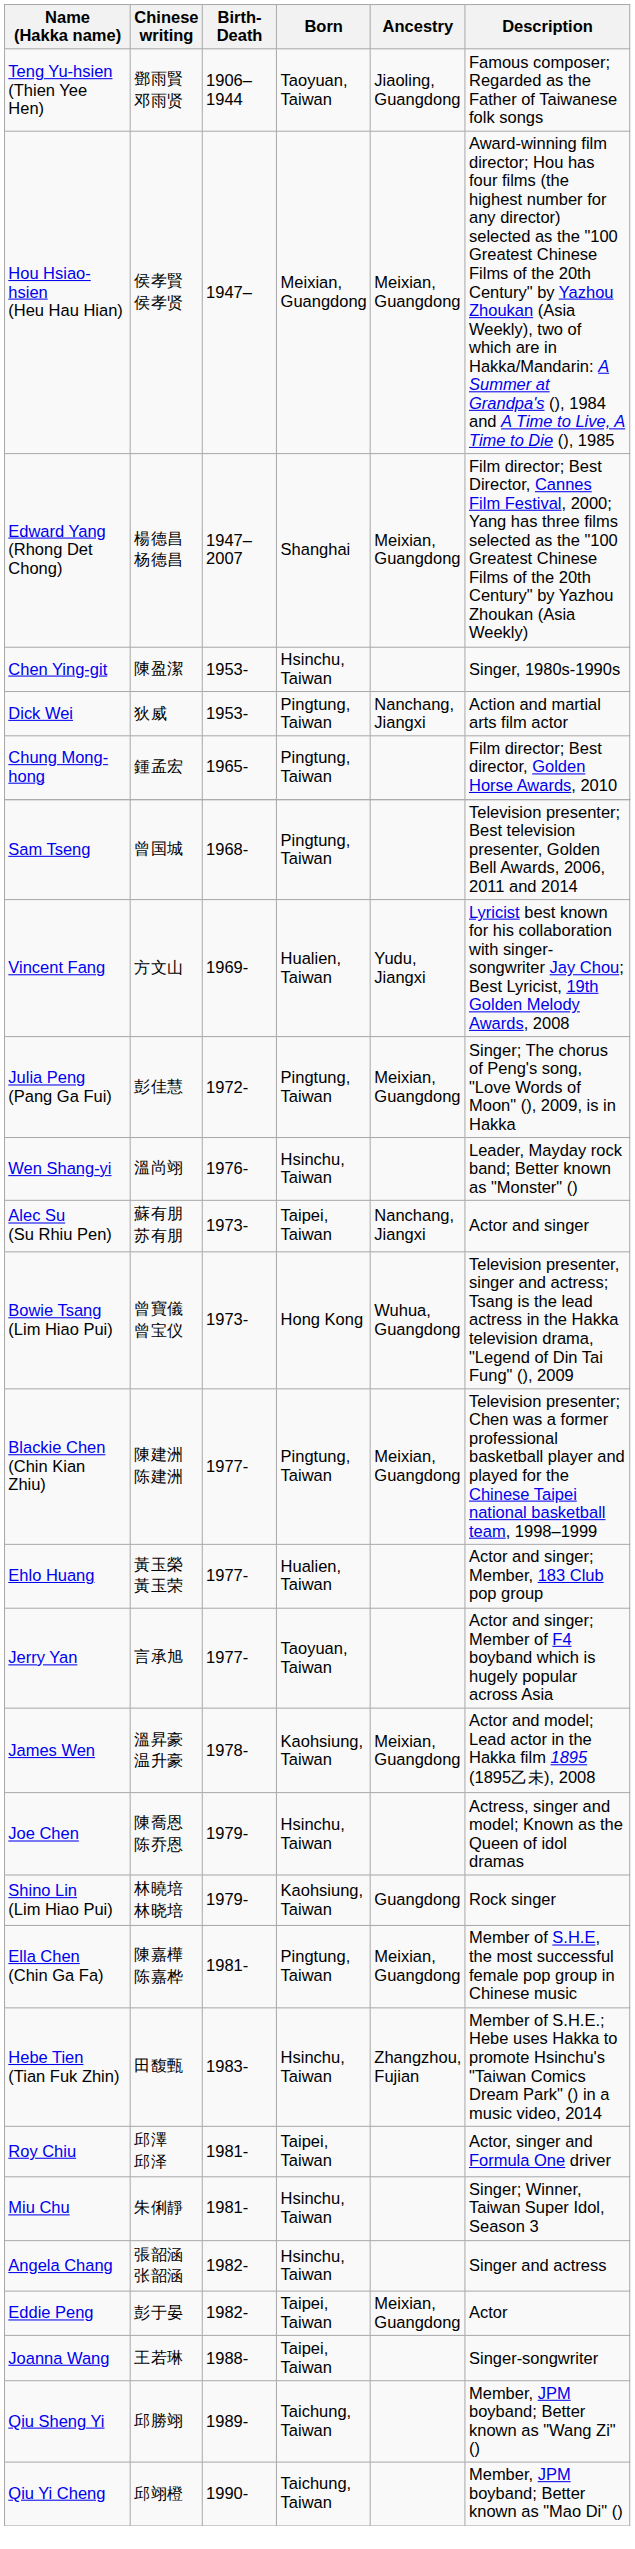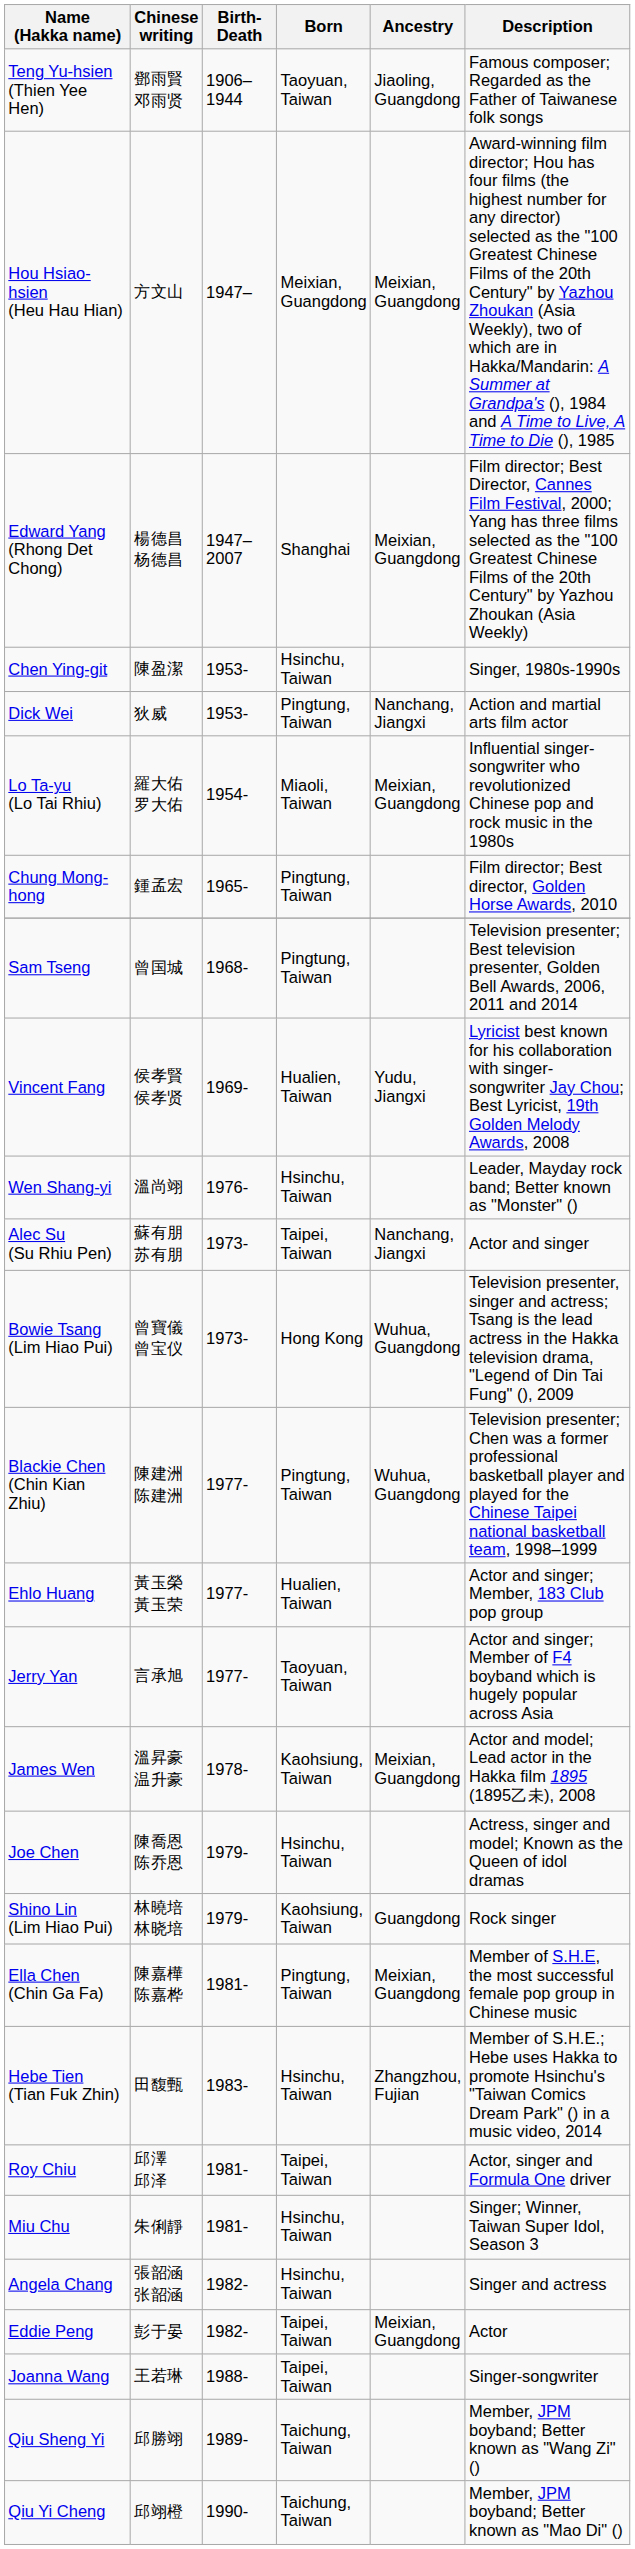Hou Hsiao-hsien (Heu Hau Hian) | Chinese writing: 侯孝賢 侯孝贤 -> 方文山
+ row: Lo Ta-yu (Lo Tai Rhiu) | 羅大佑 罗大佑 | 1954- | Miaoli, Taiwan | Meixian, Guangdong | Influential singer-songwriter who revolutionized Chinese pop and rock music in the 1980s
Vincent Fang | Chinese writing: 方文山 -> 侯孝賢 侯孝贤
- row: Julia Peng (Pang Ga Fui) | 彭佳慧 | 1972- | Pingtung, Taiwan | Meixian, Guangdong | Singer; The chorus of Peng's song, "Love Words of Moon" (), 2009, is in Hakka
Blackie Chen (Chin Kian Zhiu) | Ancestry: Meixian, Guangdong -> Wuhua, Guangdong
